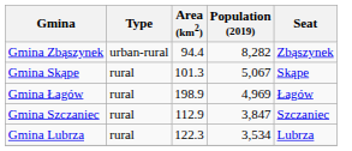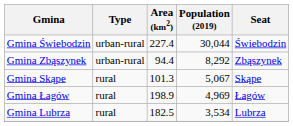+ row: Gmina Świebodzin | urban-rural | 227.4 | 30,044 | Świebodzin
Gmina Zbąszynek | Population (2019): 8,282 -> 8,292
- row: Gmina Szczaniec | rural | 112.9 | 3,847 | Szczaniec
Gmina Lubrza | Area (km2): 122.3 -> 182.5
